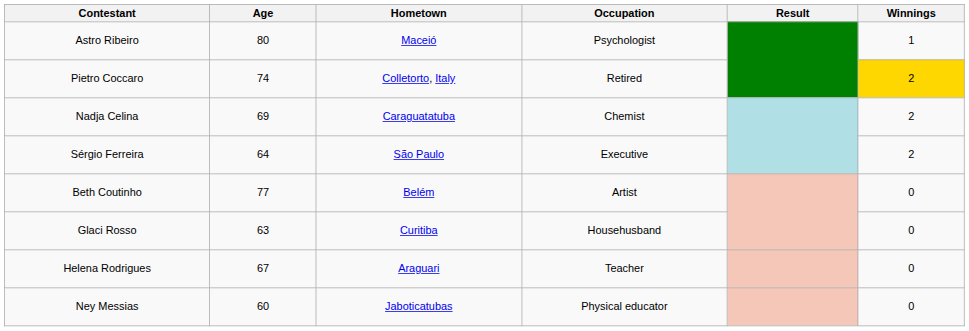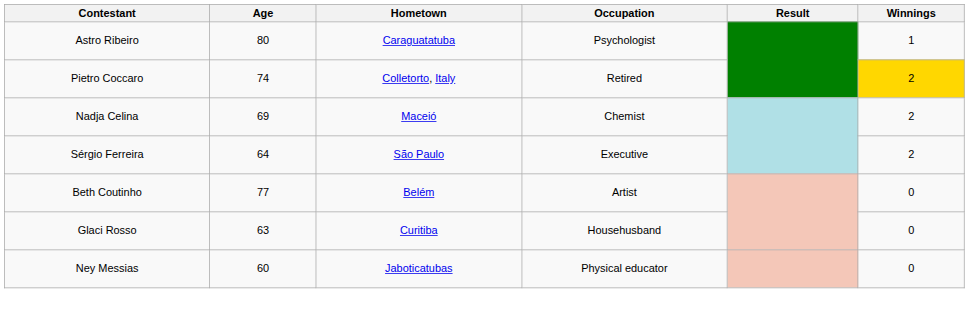Astro Ribeiro | Hometown: Maceió -> Caraguatatuba
Nadja Celina | Hometown: Caraguatatuba -> Maceió
- row: Helena Rodrigues | 67 | Araguari | Teacher | 0
